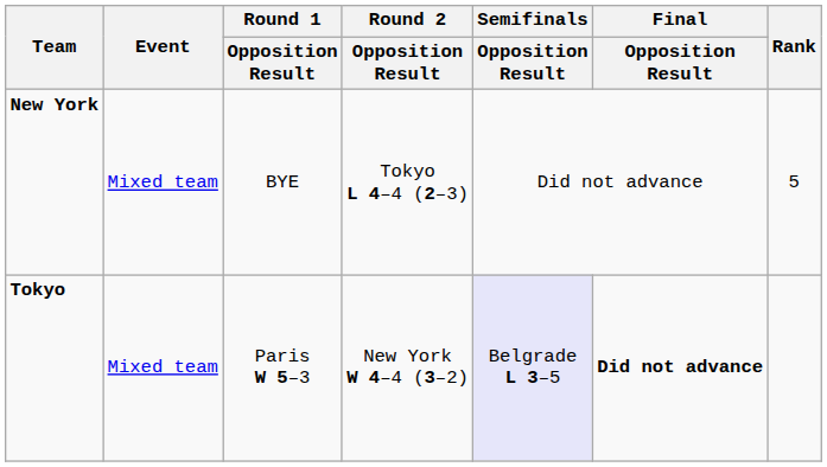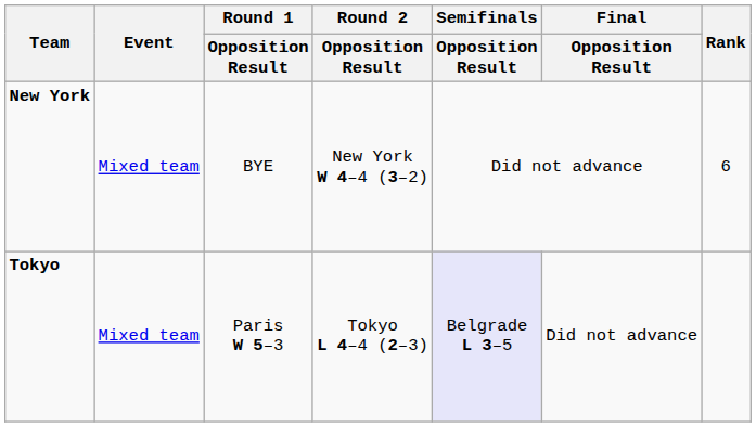New York | Round 2 / Opposition Result: Tokyo L 4–4 (2–3) -> New York W 4–4 (3–2)
New York | Rank: 5 -> 6
Tokyo | Round 2 / Opposition Result: New York W 4–4 (3–2) -> Tokyo L 4–4 (2–3)
Tokyo | Final / Opposition Result: bold -> normal
